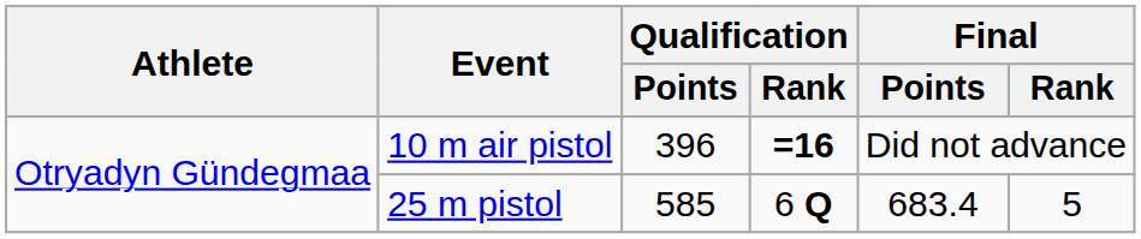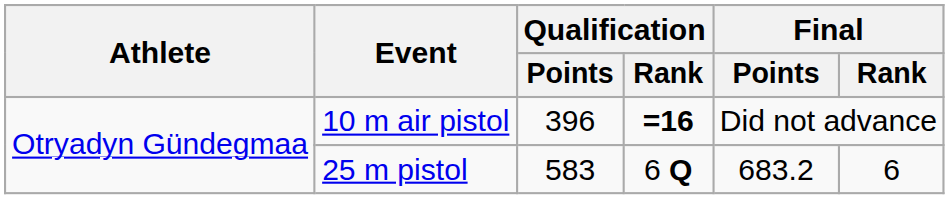25 m pistol | Qualification / Points: 585 -> 583
25 m pistol | Final / Points: 683.4 -> 683.2
25 m pistol | Final / Rank: 5 -> 6
